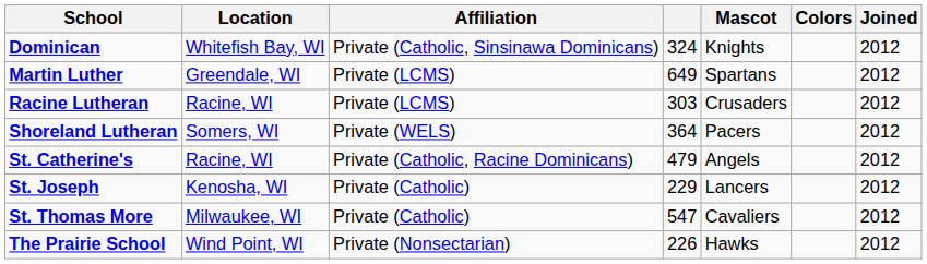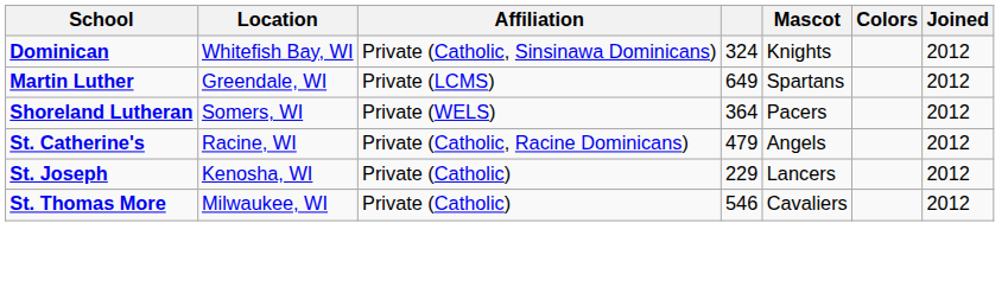- row: Racine Lutheran | Racine, WI | Private (LCMS) | 303 | Crusaders | 2012
St. Thomas More | column 4: 547 -> 546
- row: The Prairie School | Wind Point, WI | Private (Nonsectarian) | 226 | Hawks | 2012
